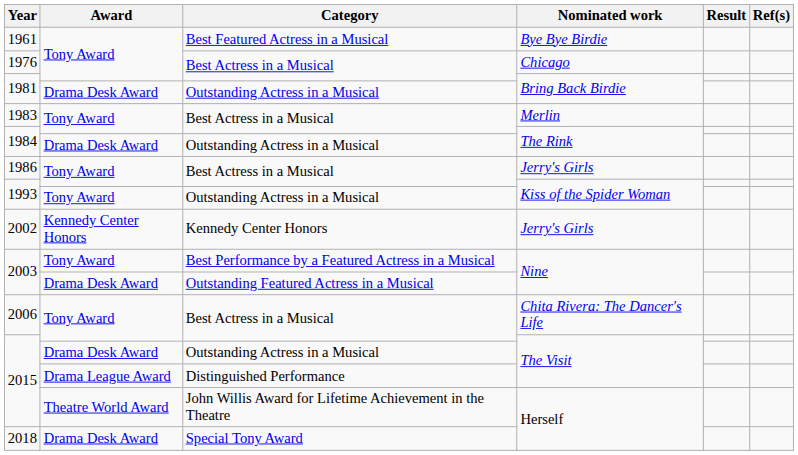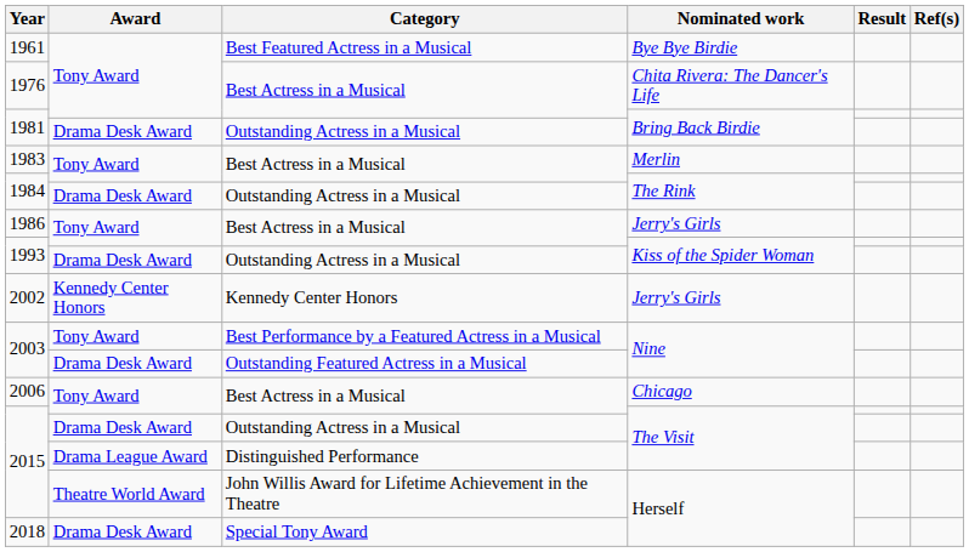1976 | Nominated work: Chicago -> Chita Rivera: The Dancer's Life
1993 / Outstanding Actress in a Musical | Award: Tony Award -> Drama Desk Award
2006 | Nominated work: Chita Rivera: The Dancer's Life -> Chicago
